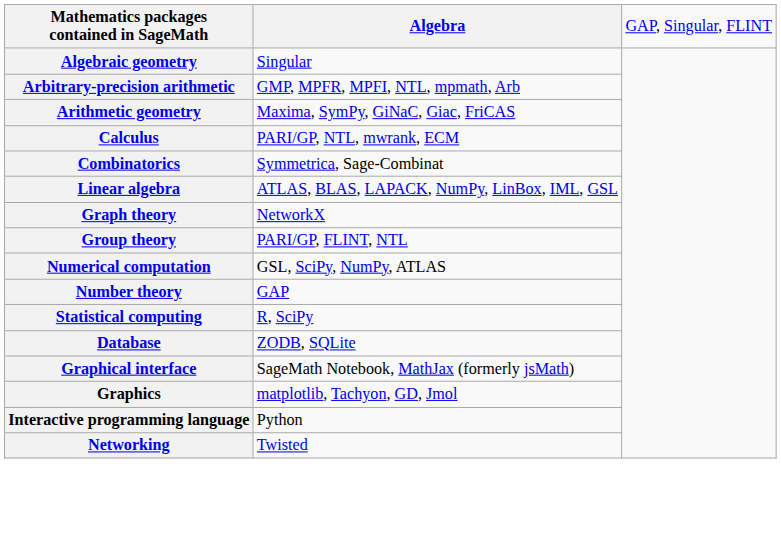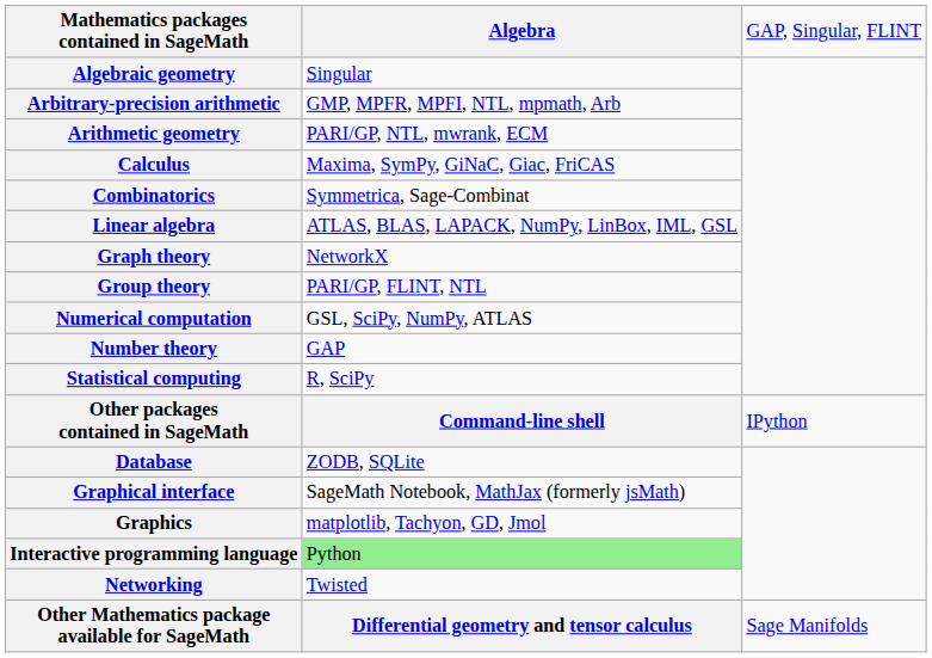Arithmetic geometry | column 2: Maxima, SymPy, GiNaC, Giac, FriCAS -> PARI/GP, NTL, mwrank, ECM
Calculus | column 2: PARI/GP, NTL, mwrank, ECM -> Maxima, SymPy, GiNaC, Giac, FriCAS
+ row: Other packages contained in SageMath | Command-line shell | IPython
Interactive programming language | column 2: no background -> lightgreen background
+ row: Other Mathematics package available for SageMath | Differential geometry and tensor calculus | Sage Manifolds
